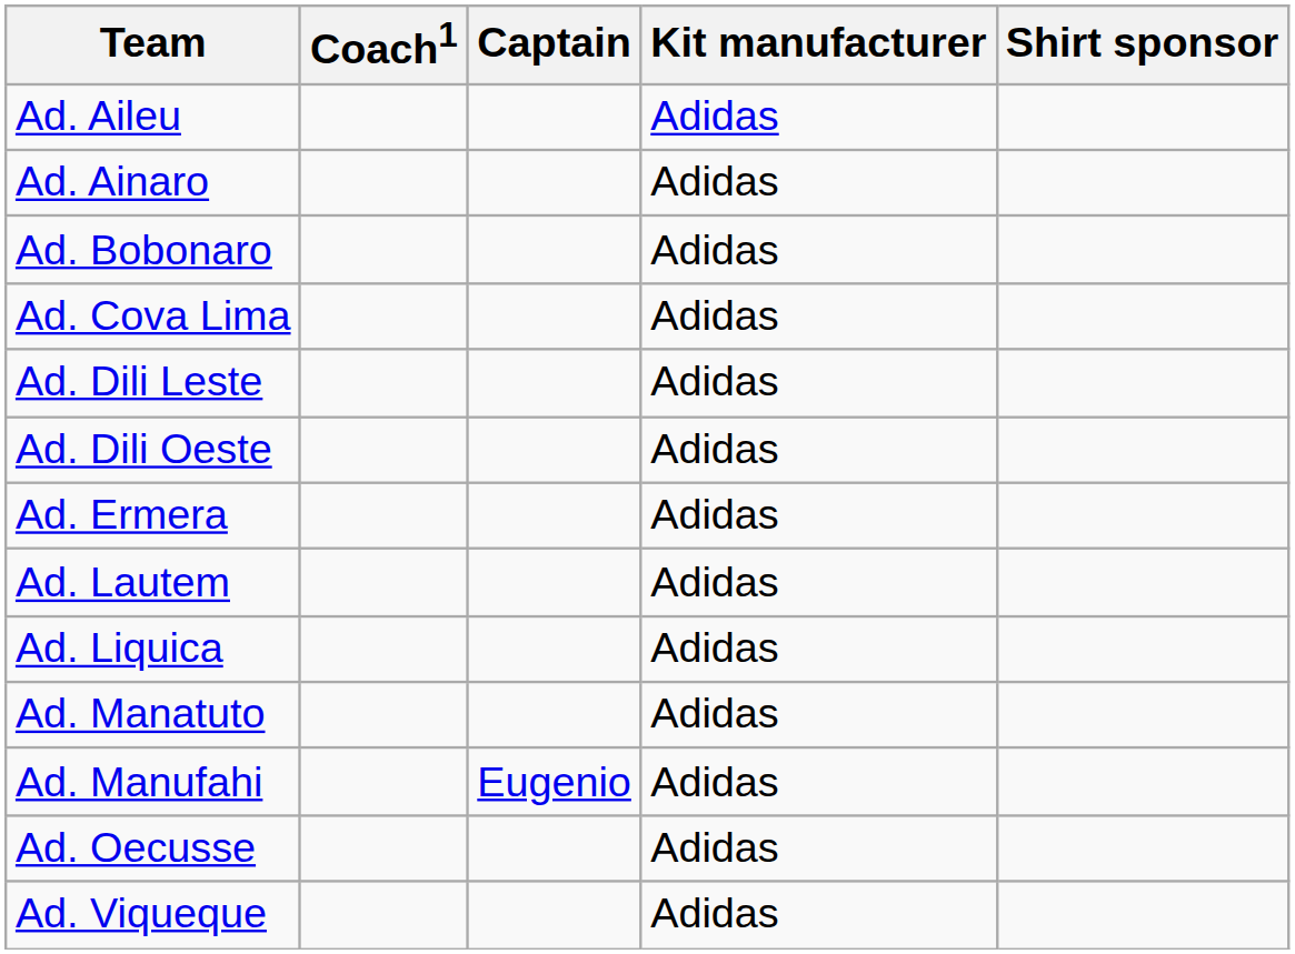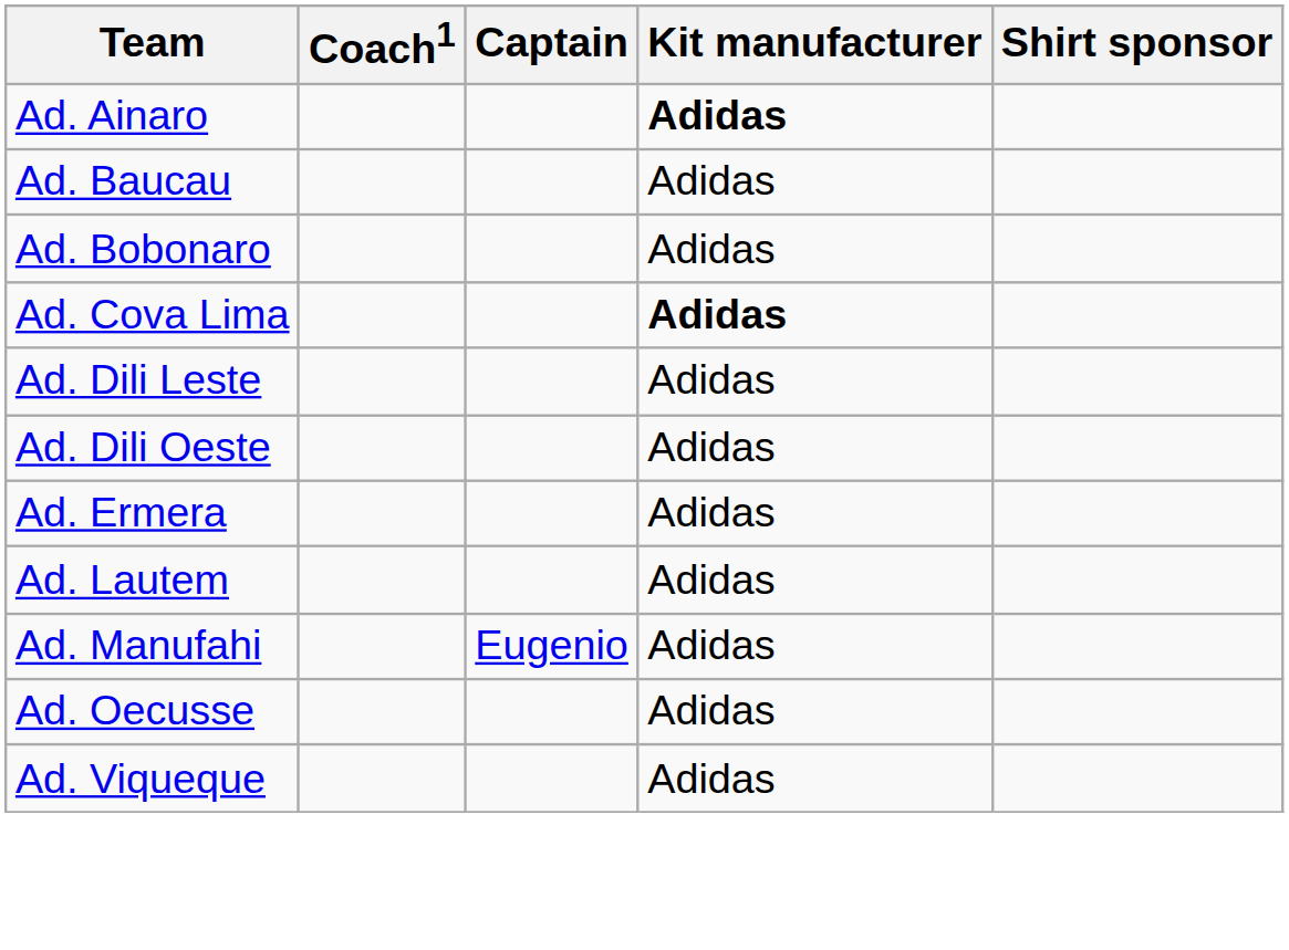- row: Ad. Aileu | Adidas
Ad. Ainaro | Kit manufacturer: normal -> bold
+ row: Ad. Baucau | Adidas
Ad. Cova Lima | Kit manufacturer: normal -> bold
- row: Ad. Liquica | Adidas
- row: Ad. Manatuto | Adidas
